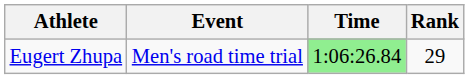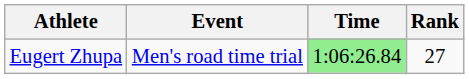Eugert Zhupa | Rank: 29 -> 27
